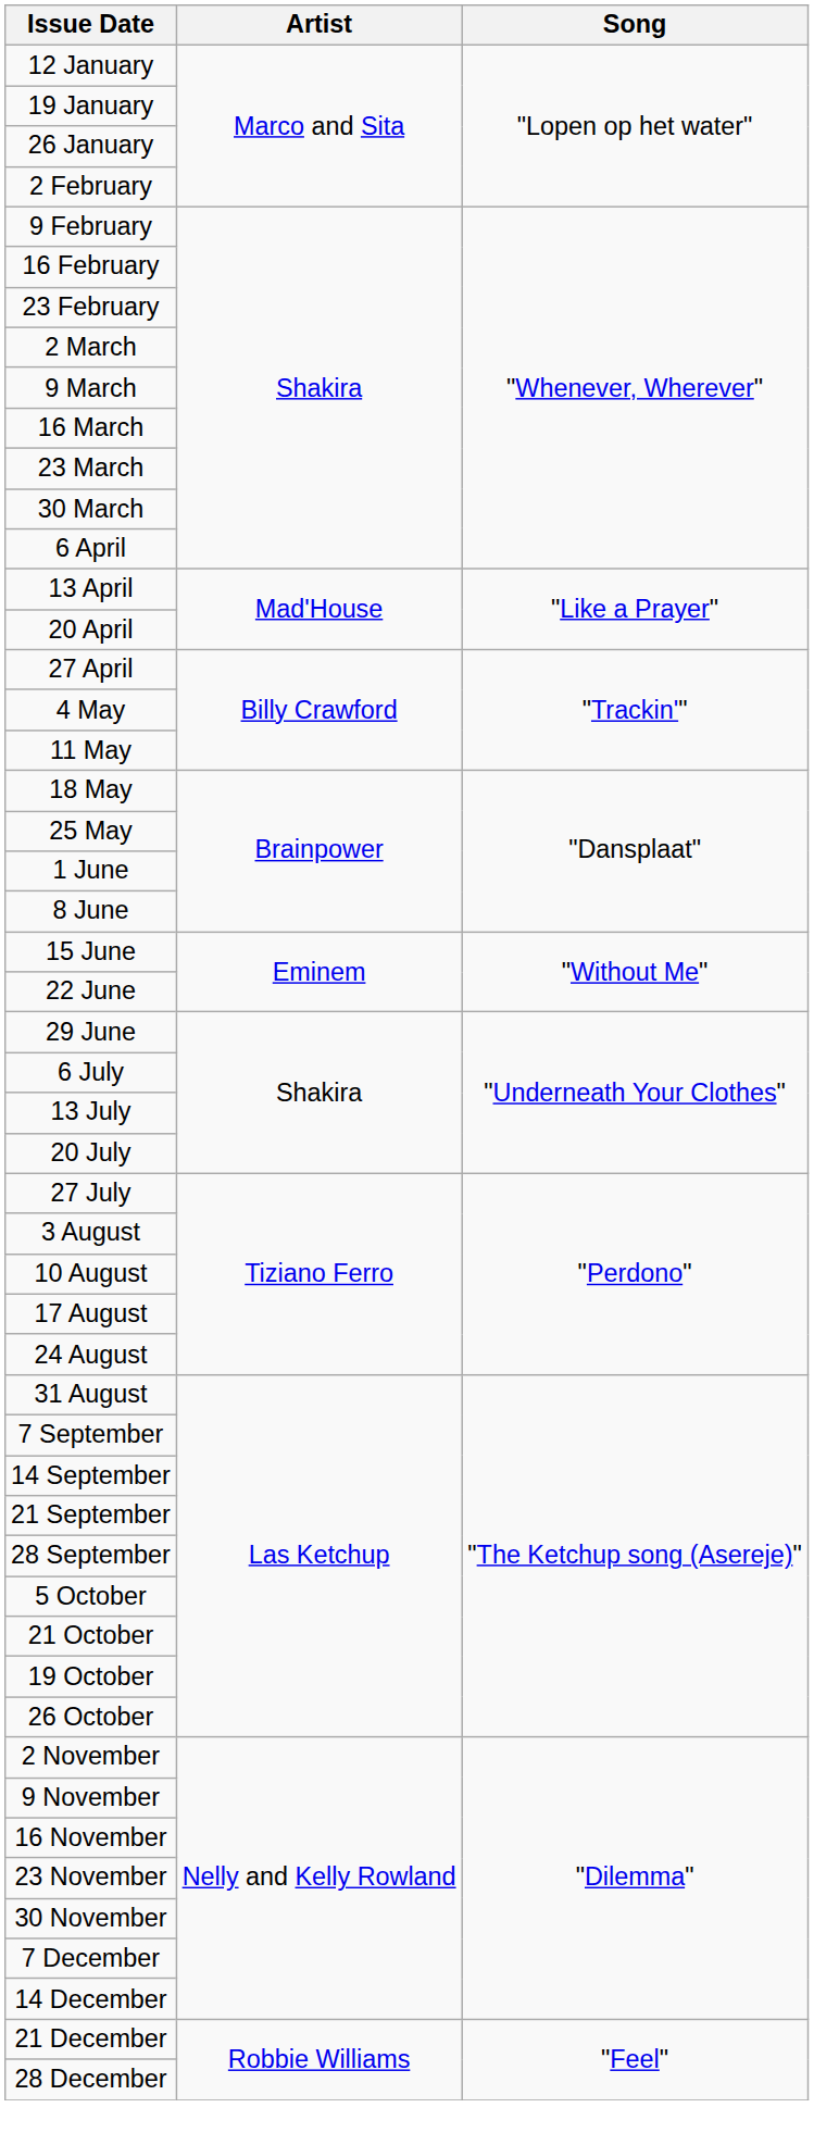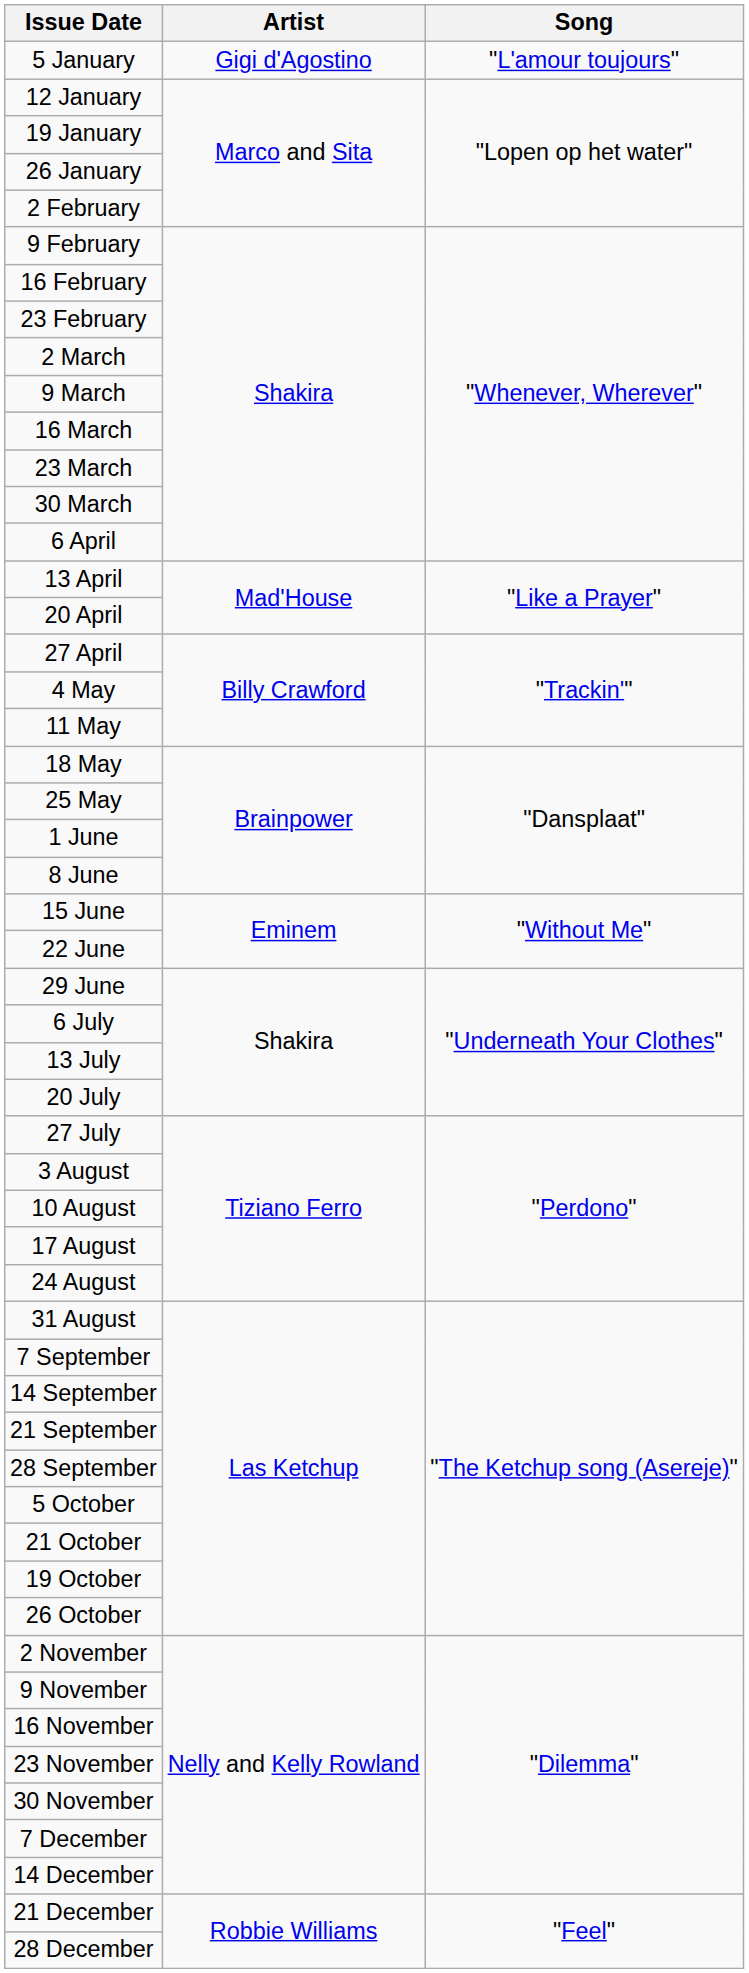+ row: 5 January | Gigi d'Agostino | "L'amour toujours"
